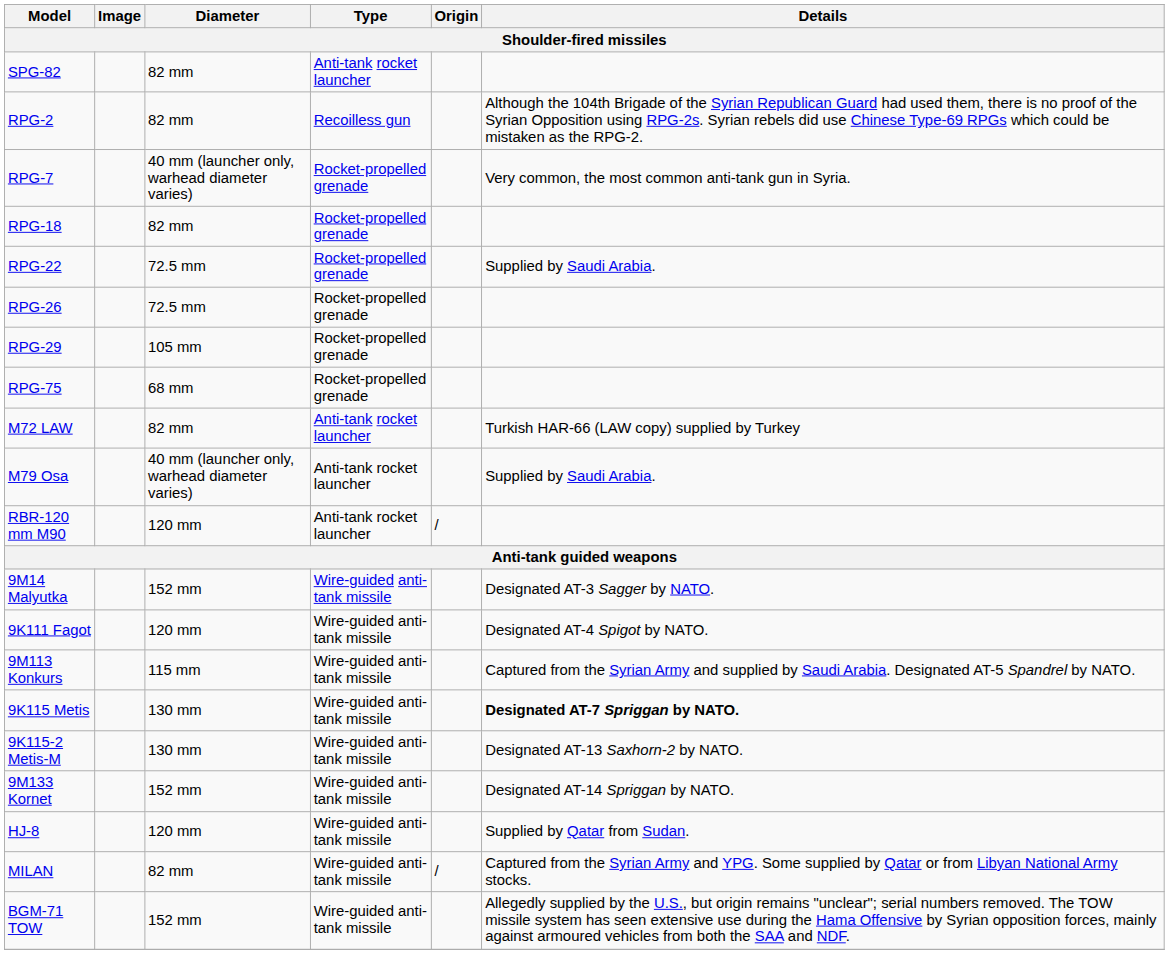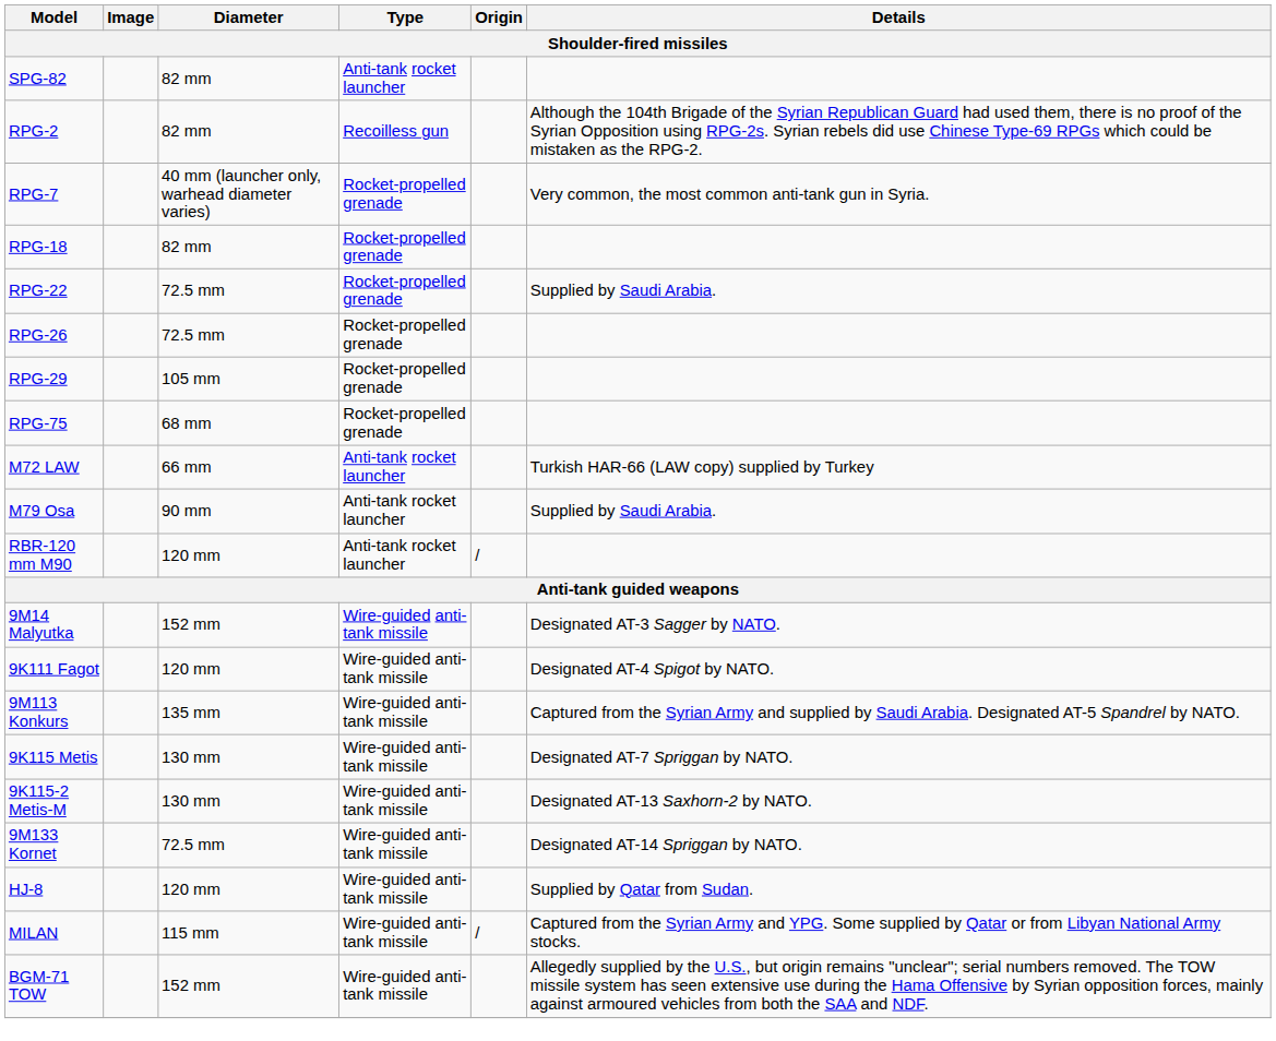M72 LAW | Diameter: 82 mm -> 66 mm
M79 Osa | Diameter: 40 mm (launcher only, warhead diameter varies) -> 90 mm
9M113 Konkurs | Diameter: 115 mm -> 135 mm
9K115 Metis | Details: bold -> normal
9M133 Kornet | Diameter: 152 mm -> 72.5 mm
MILAN | Diameter: 82 mm -> 115 mm
